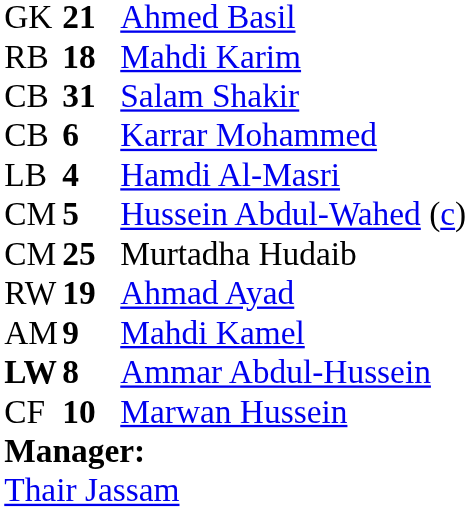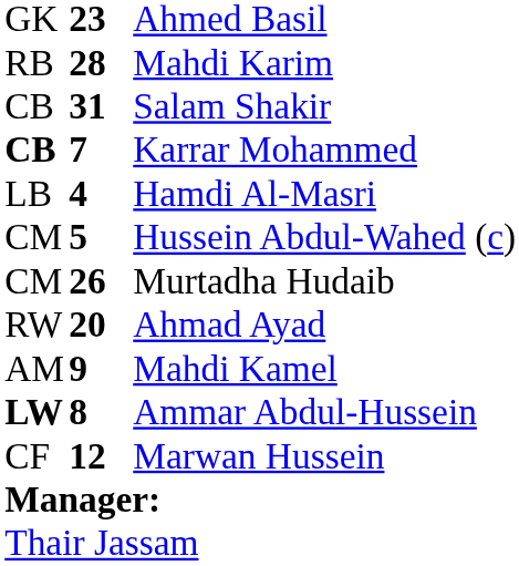Ahmed Basil | column 2: 21 -> 23
Mahdi Karim | column 2: 18 -> 28
Karrar Mohammed | column 1: normal -> bold
Karrar Mohammed | column 2: 6 -> 7
Murtadha Hudaib | column 2: 25 -> 26
Ahmad Ayad | column 2: 19 -> 20
Marwan Hussein | column 2: 10 -> 12
